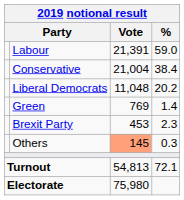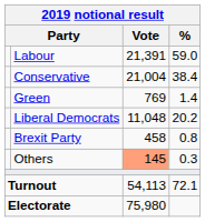rows swapped: Liberal Democrats <-> Green
Brexit Party | Vote: 453 -> 458
Brexit Party | %: 2.3 -> 0.8
Turnout | Vote: 54,813 -> 54,113
